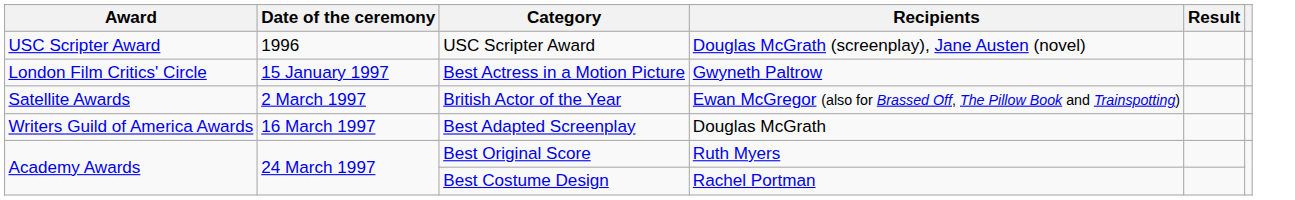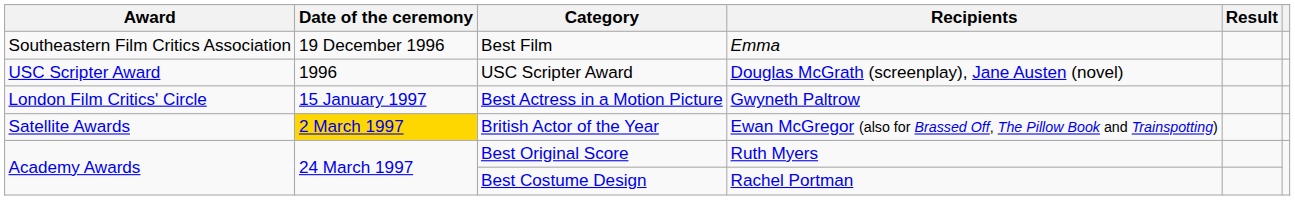+ row: Southeastern Film Critics Association | 19 December 1996 | Best Film | Emma
British Actor of the Year | Date of the ceremony: no background -> gold background
- row: Writers Guild of America Awards | 16 March 1997 | Best Adapted Screenplay | Douglas McGrath
